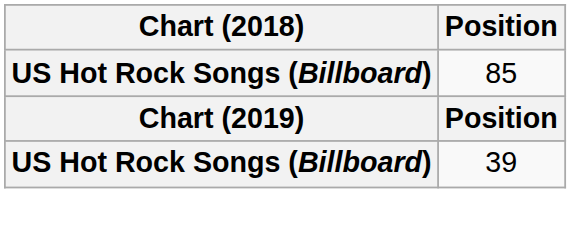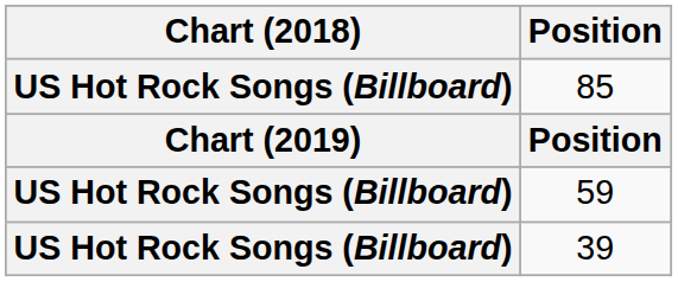+ row: US Hot Rock Songs (Billboard) | 59
